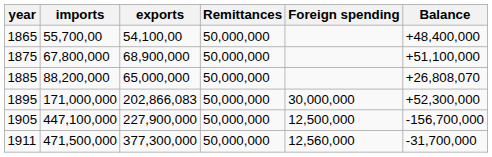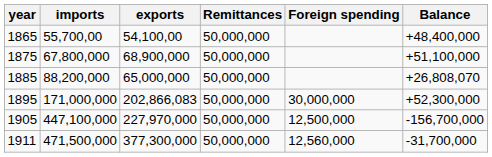1905 | exports: 227,900,000 -> 227,970,000
